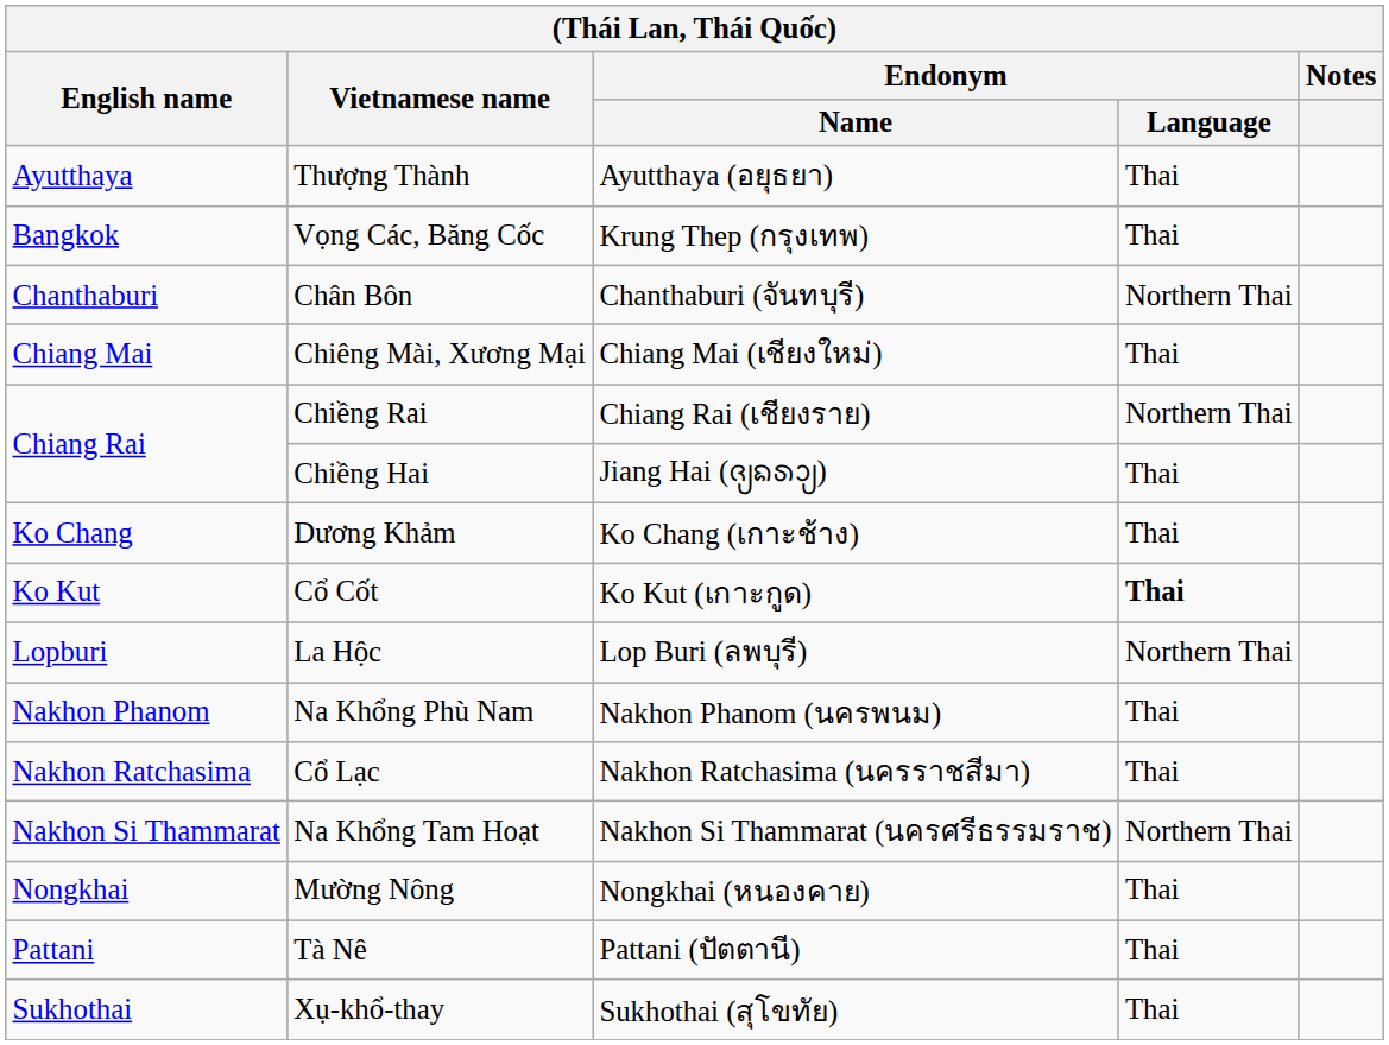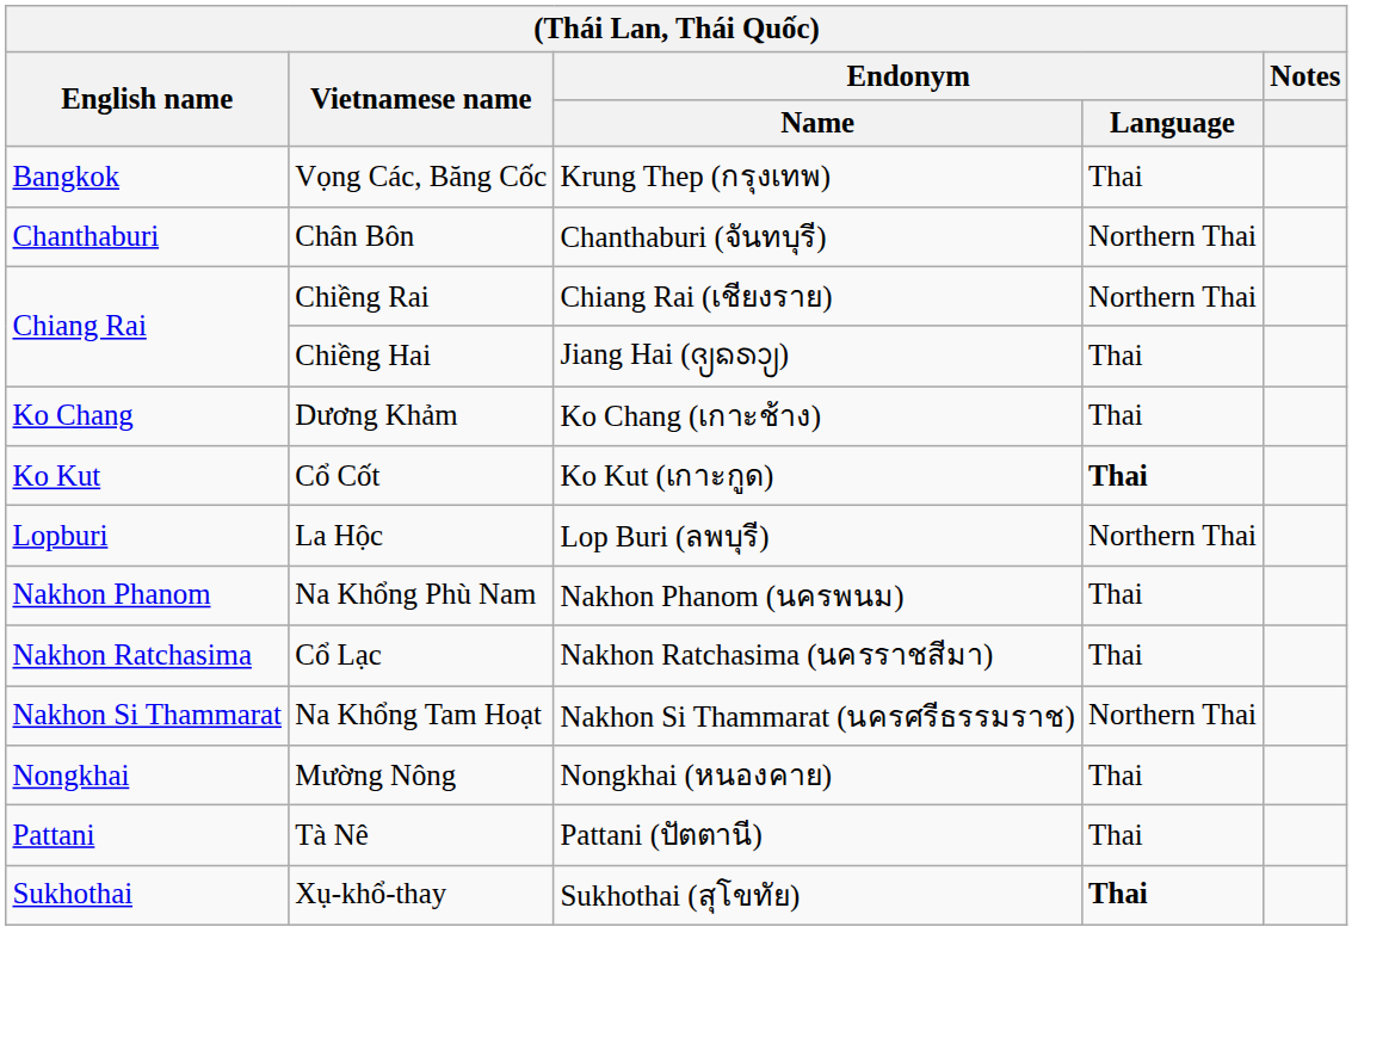- row: Ayutthaya | Thượng Thành | Ayutthaya (อยุธยา) | Thai
- row: Chiang Mai | Chiêng Mài, Xương Mại | Chiang Mai (เชียงใหม่) | Thai
Xụ-khổ-thay | Endonym / Language: normal -> bold
